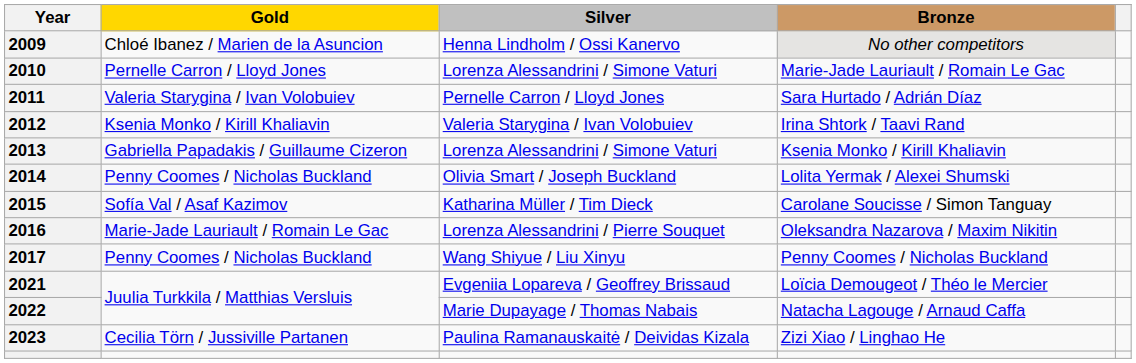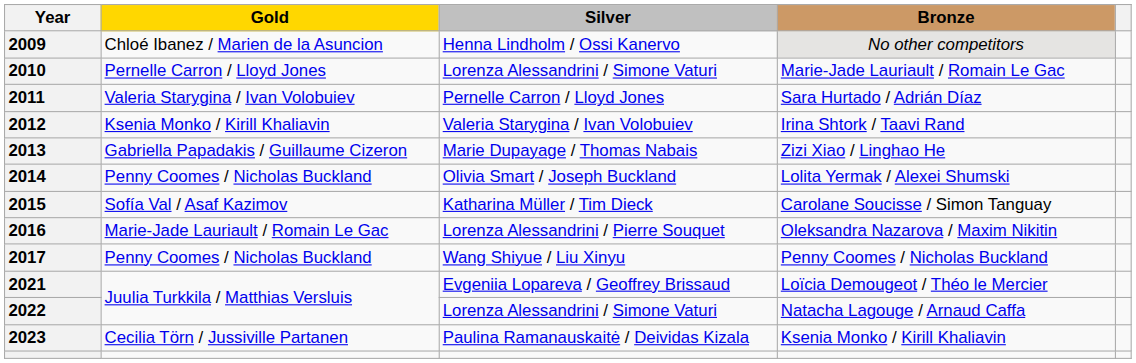2013 | Silver: Lorenza Alessandrini / Simone Vaturi -> Marie Dupayage / Thomas Nabais
2013 | Bronze: Ksenia Monko / Kirill Khaliavin -> Zizi Xiao / Linghao He
2022 | Silver: Marie Dupayage / Thomas Nabais -> Lorenza Alessandrini / Simone Vaturi
2023 | Bronze: Zizi Xiao / Linghao He -> Ksenia Monko / Kirill Khaliavin
